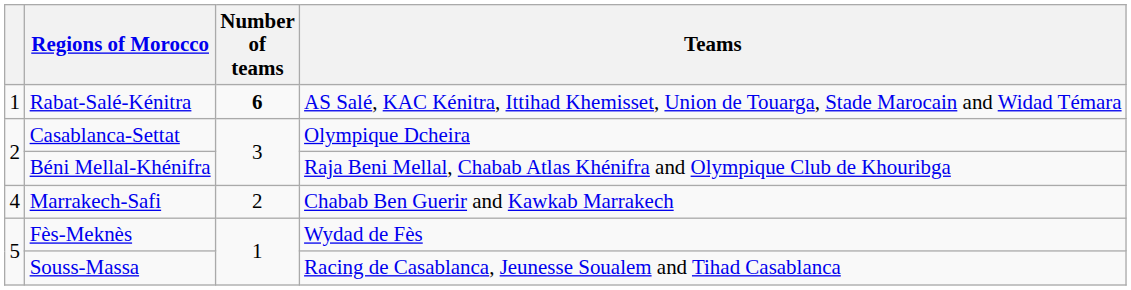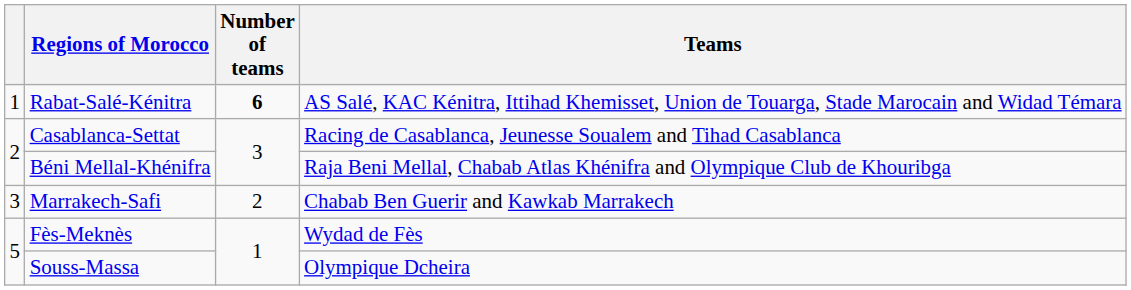Casablanca-Settat | Teams: Olympique Dcheira -> Racing de Casablanca, Jeunesse Soualem and Tihad Casablanca
Marrakech-Safi | column 1: 4 -> 3
Souss-Massa | Teams: Racing de Casablanca, Jeunesse Soualem and Tihad Casablanca -> Olympique Dcheira
